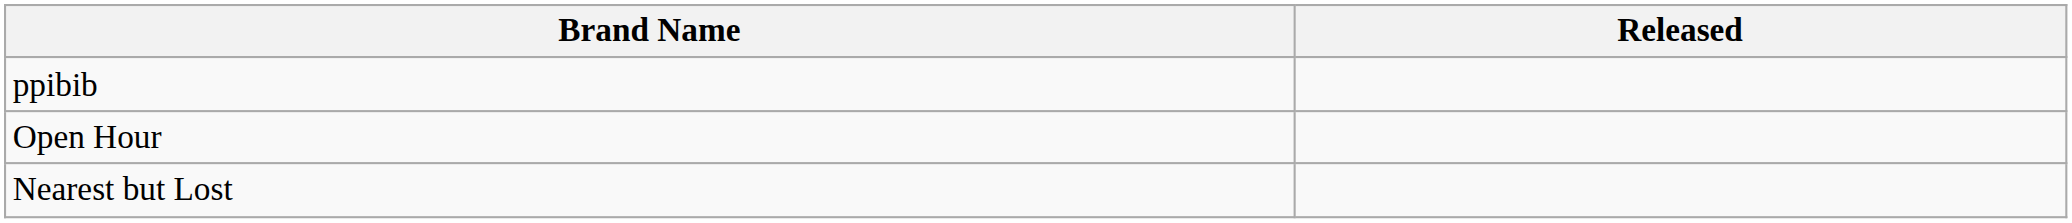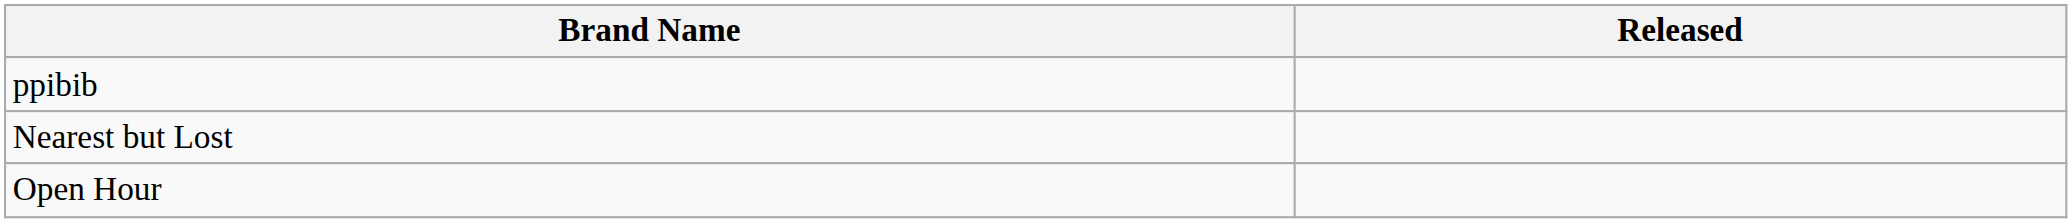rows swapped: Nearest but Lost <-> Open Hour
